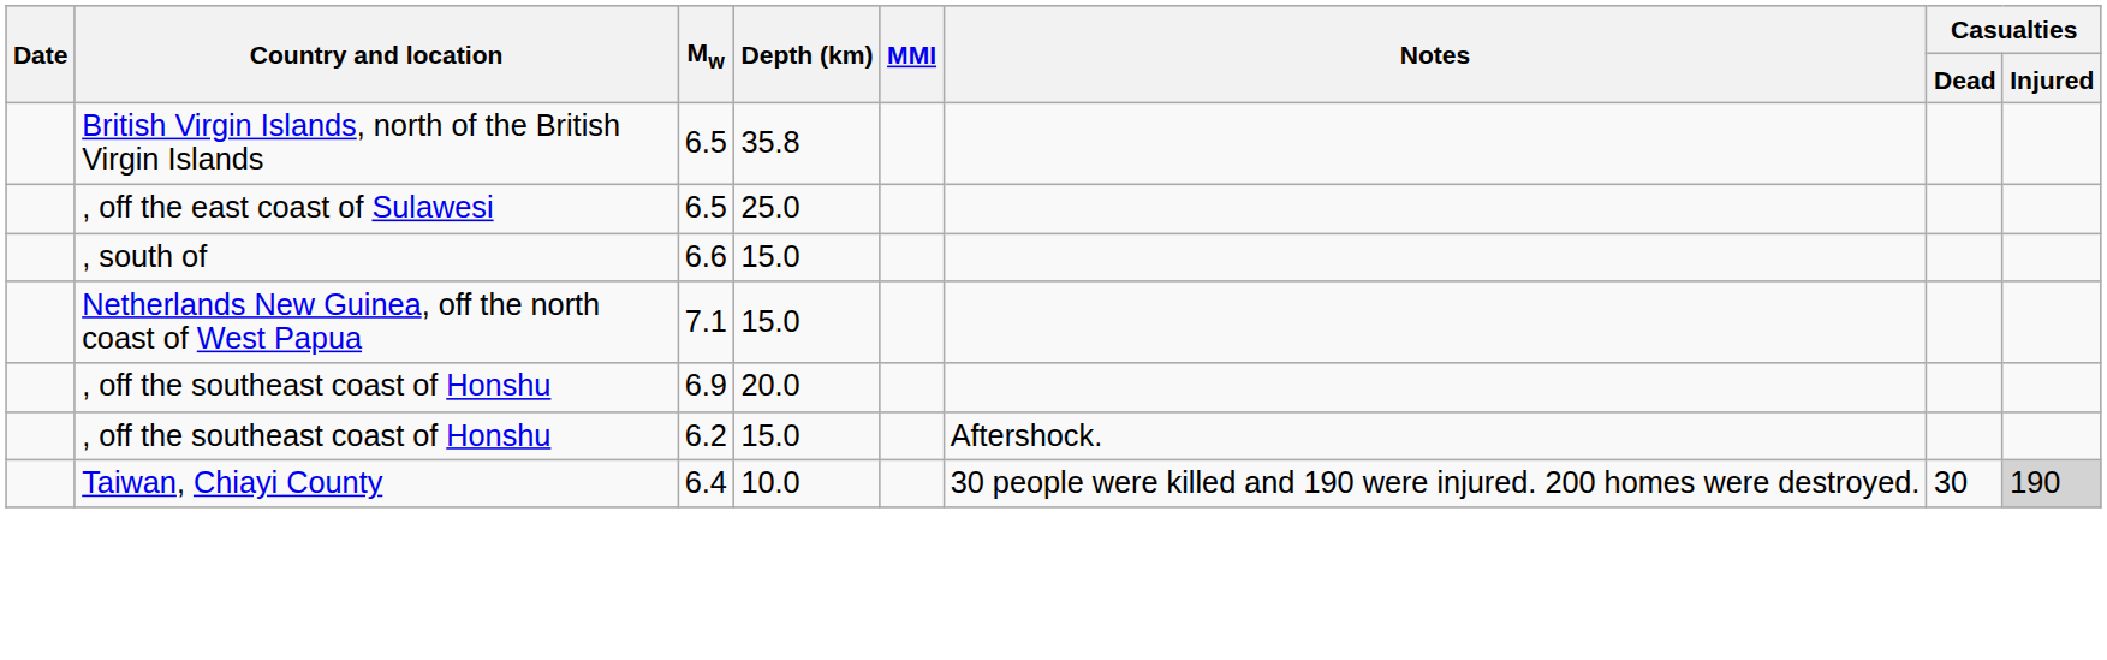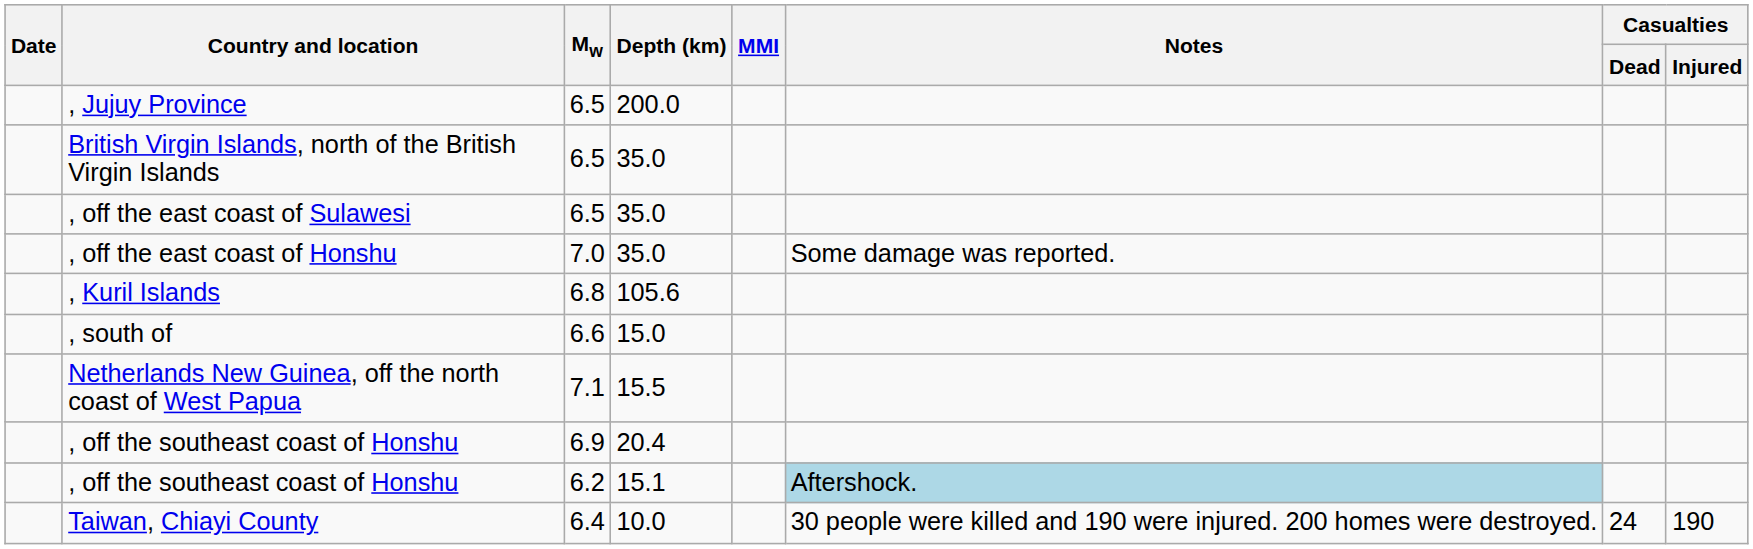+ row: , Jujuy Province | 6.5 | 200.0
British Virgin Islands, north of the British Virgin Islands | Depth (km): 35.8 -> 35.0
, off the east coast of Sulawesi | Depth (km): 25.0 -> 35.0
+ row: , off the east coast of Honshu | 7.0 | 35.0 | Some damage was reported.
+ row: , Kuril Islands | 6.8 | 105.6
Netherlands New Guinea, off the north coast of West Papua | Depth (km): 15.0 -> 15.5
, off the southeast coast of Honshu / 6.9 | Depth (km): 20.0 -> 20.4
, off the southeast coast of Honshu / 6.2 | Depth (km): 15.0 -> 15.1
, off the southeast coast of Honshu / 6.2 | Notes: no background -> lightblue background
Taiwan, Chiayi County | Casualties / Dead: 30 -> 24
Taiwan, Chiayi County | Casualties / Injured: lightgrey background -> no background
